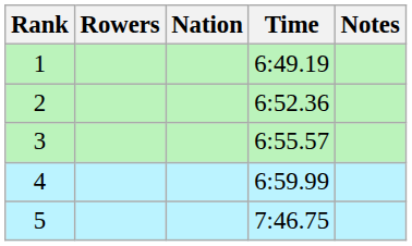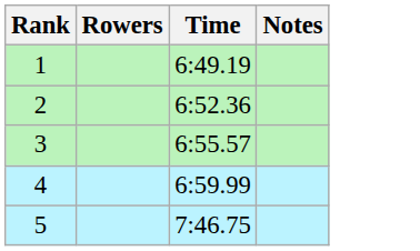- column: Nation
